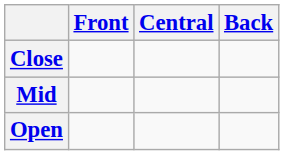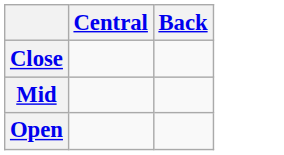- column: Front
